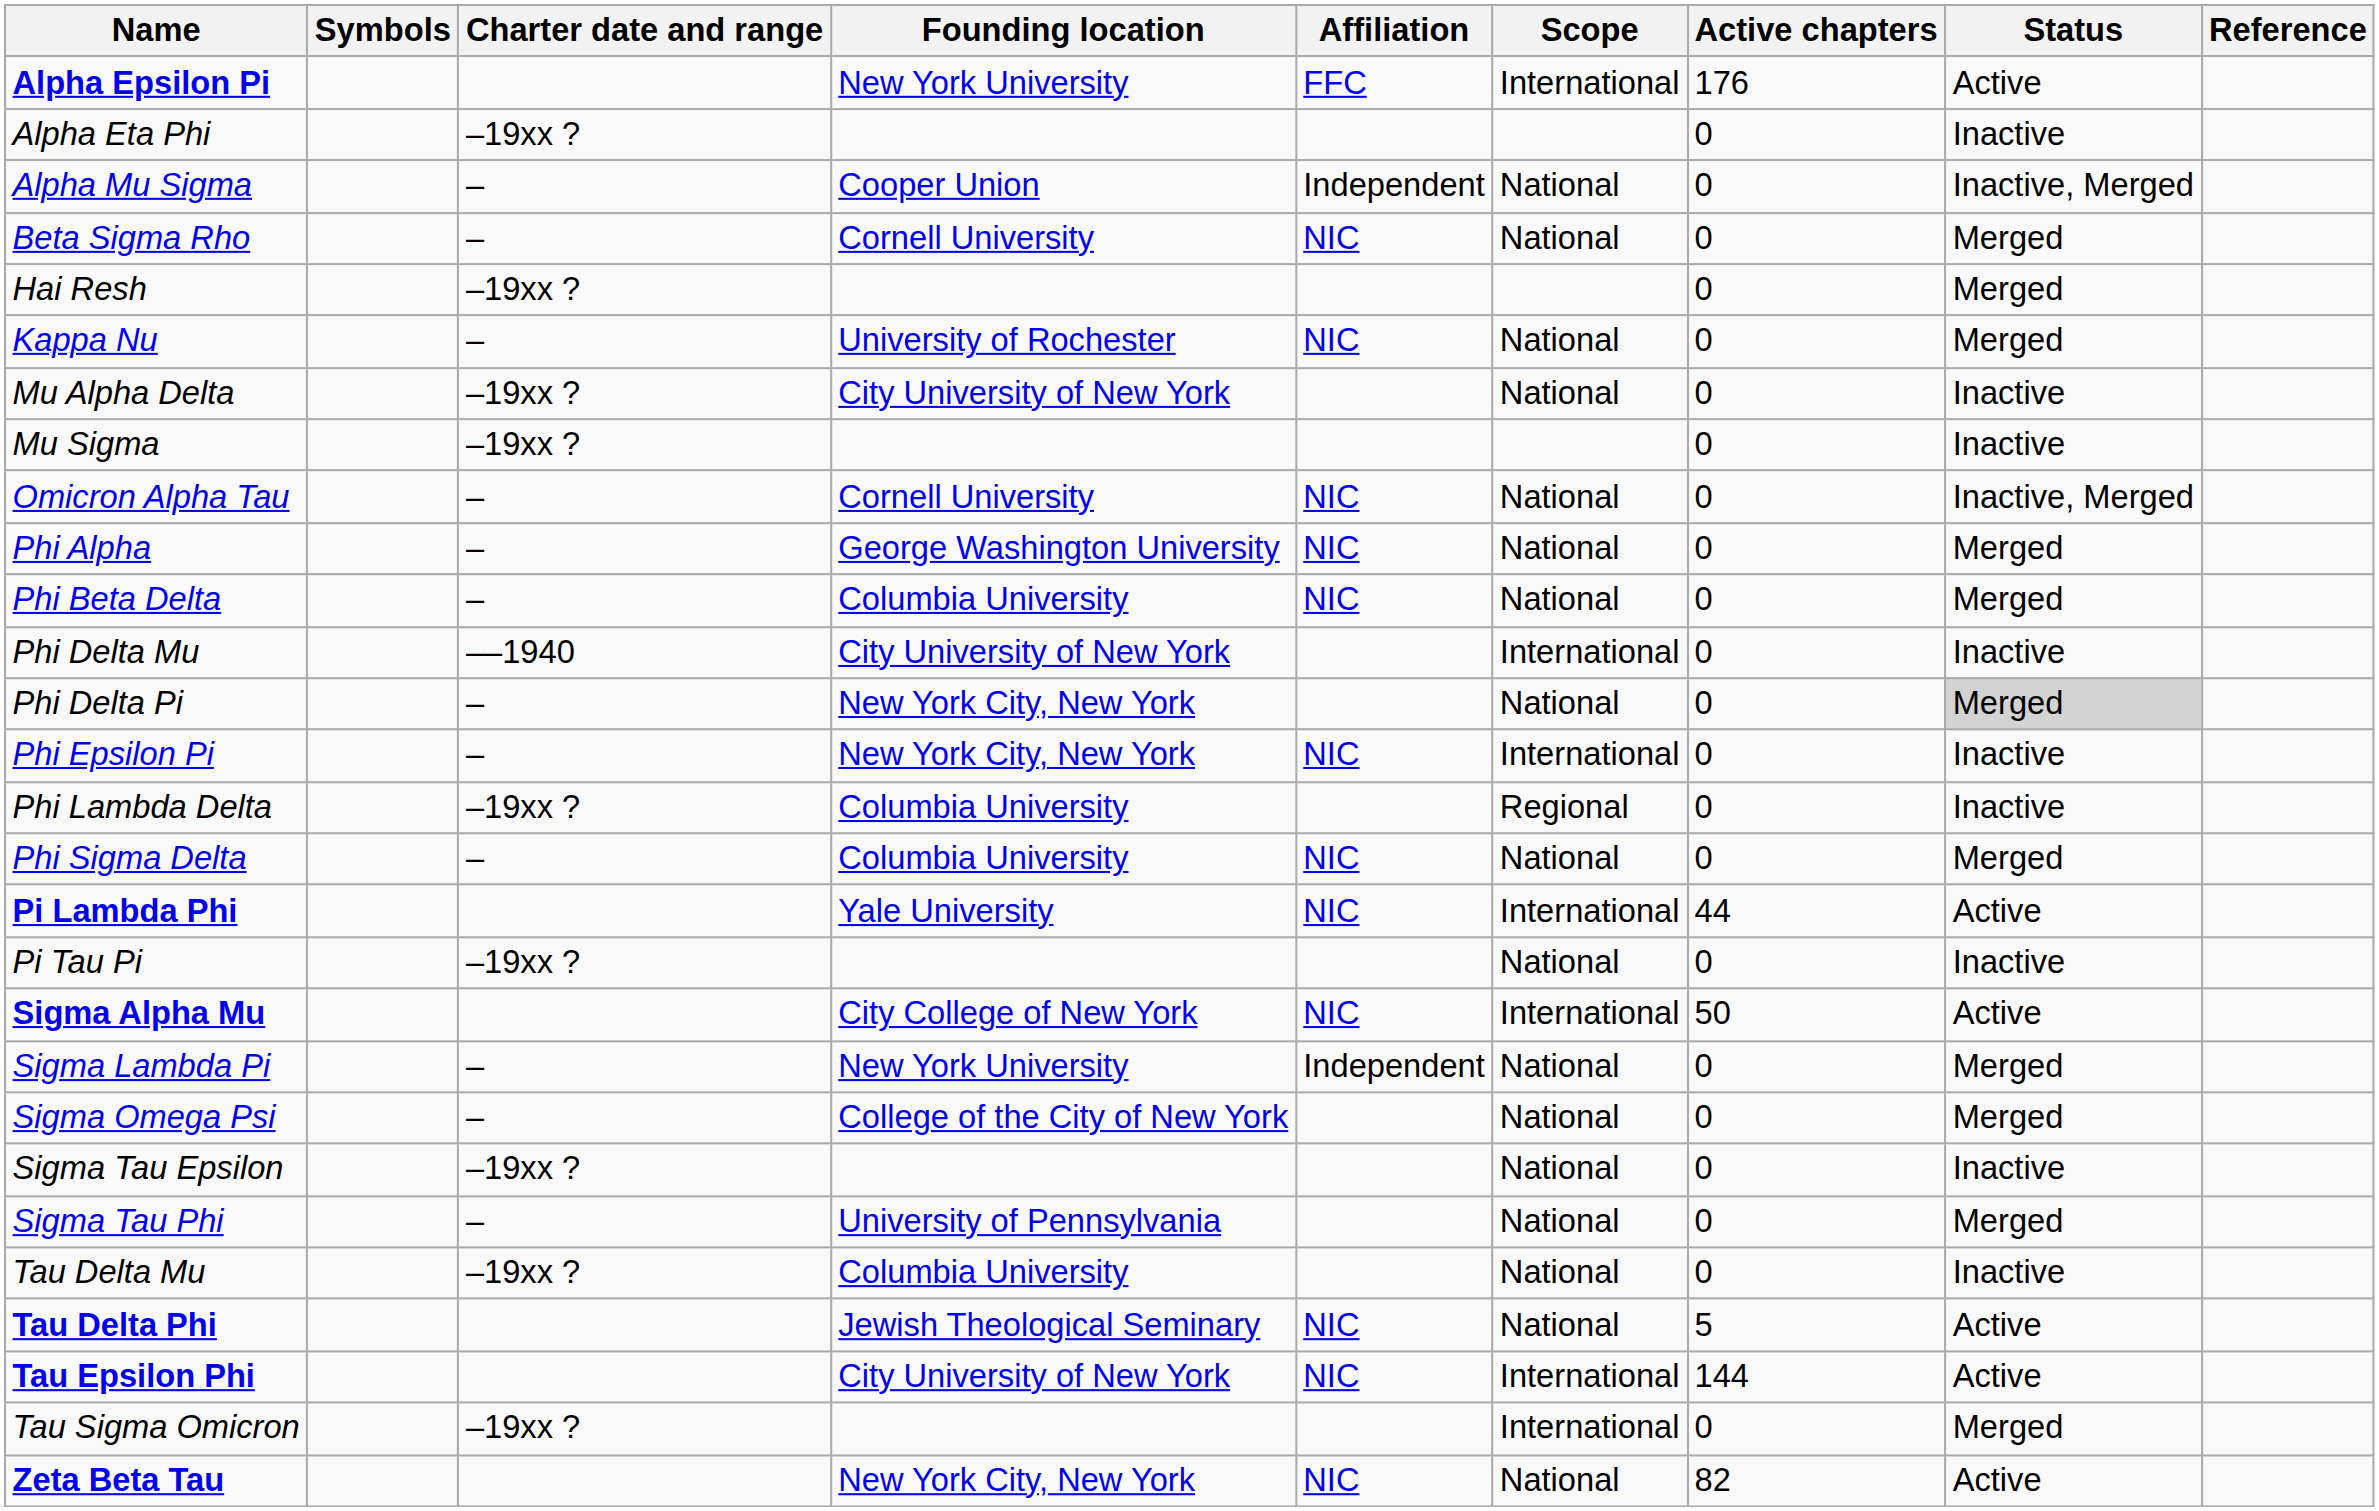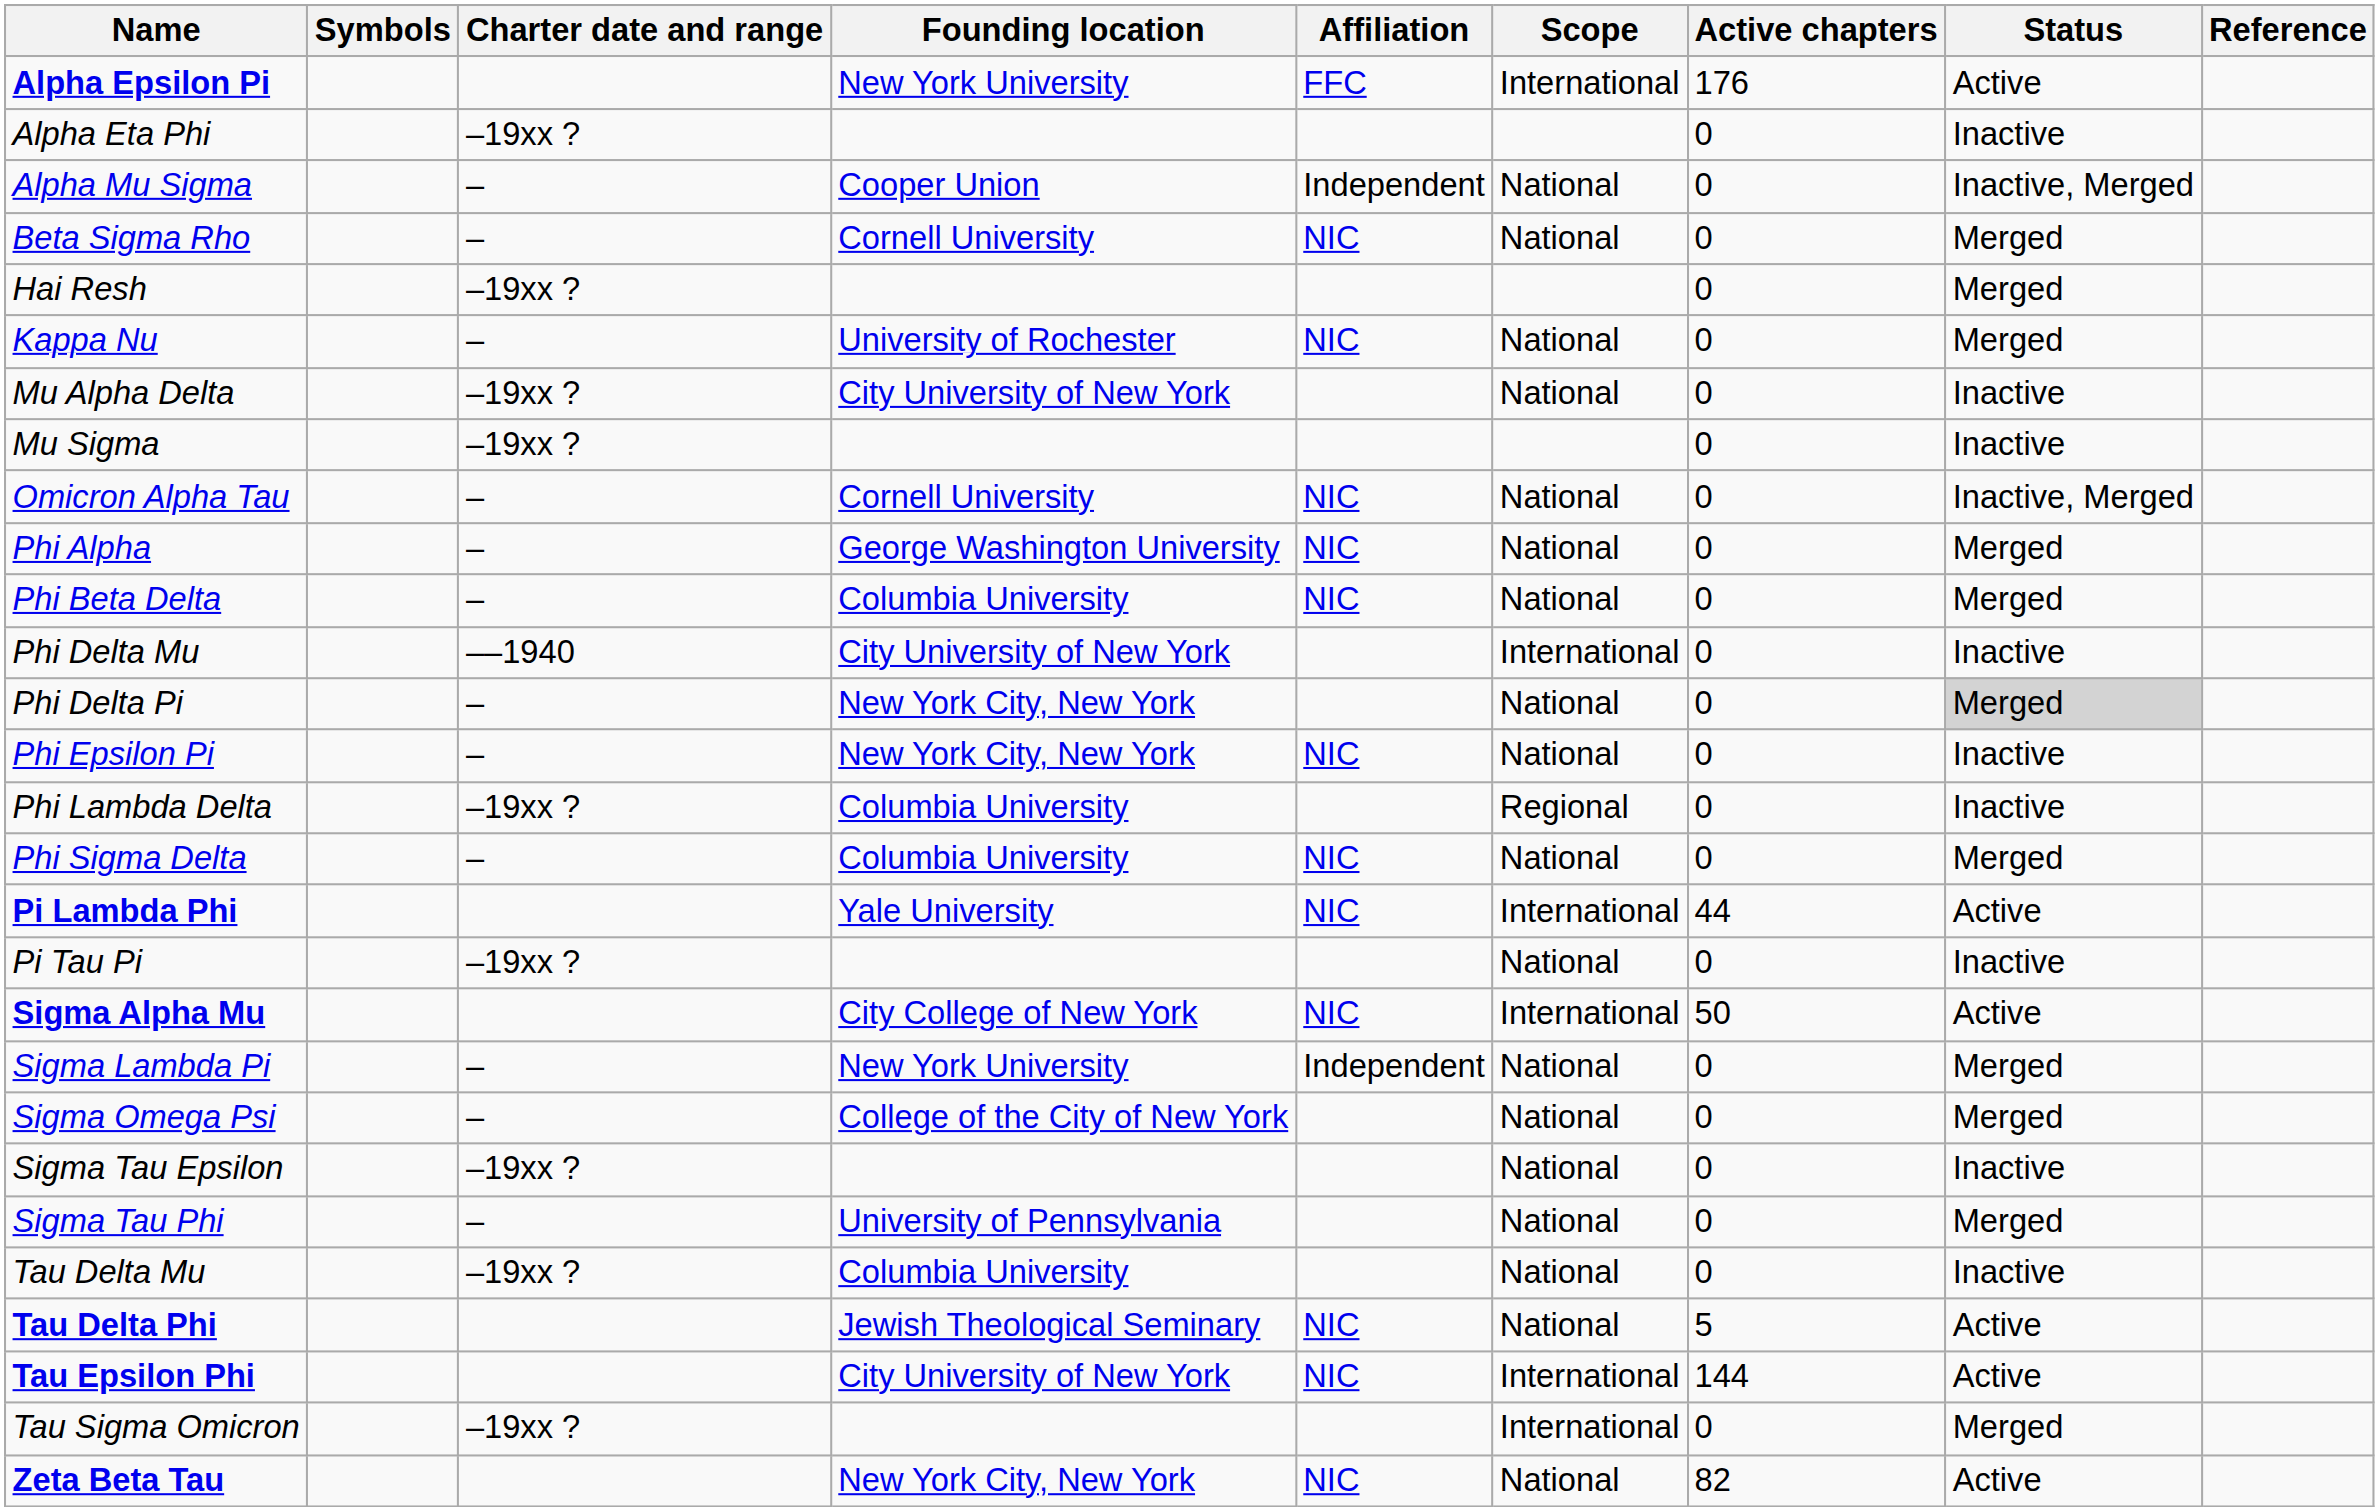Phi Epsilon Pi | Scope: International -> National
